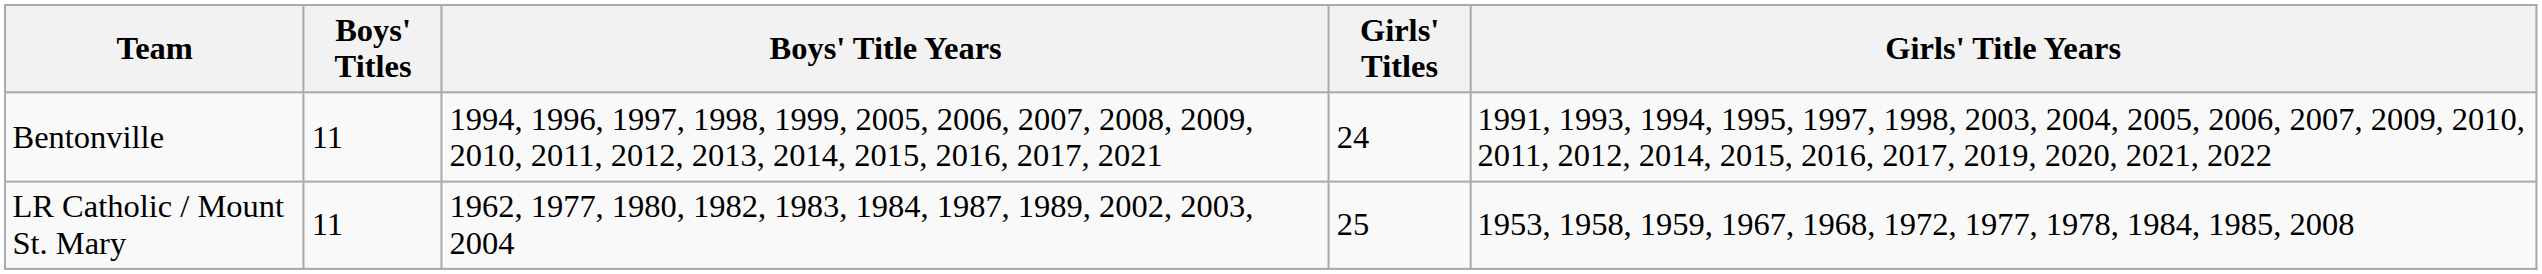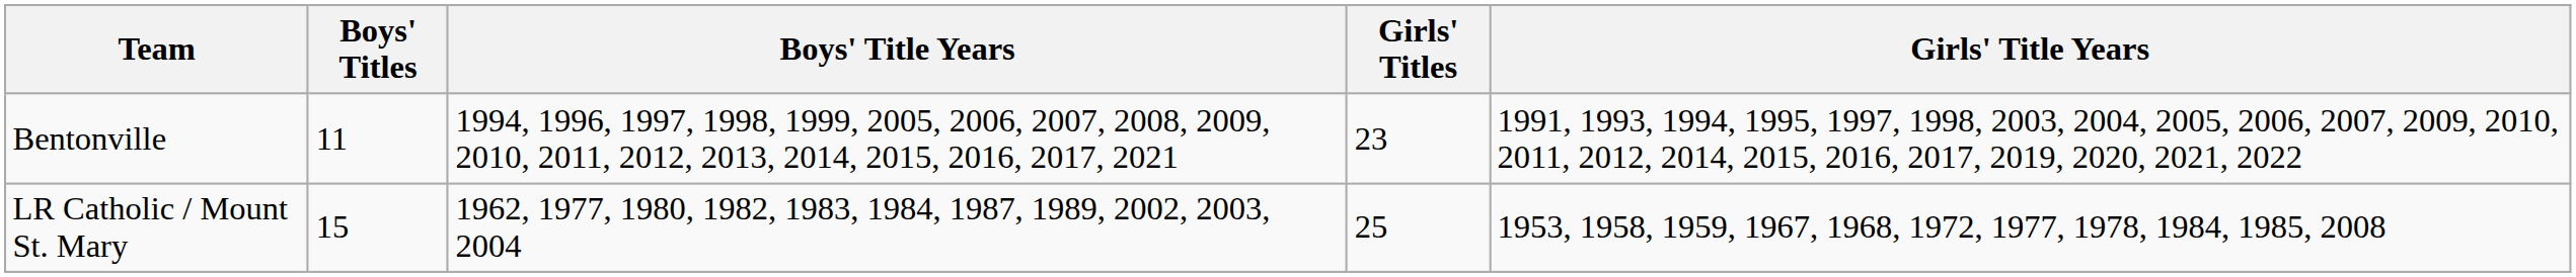Bentonville | Girls' Titles: 24 -> 23
LR Catholic / Mount St. Mary | Boys' Titles: 11 -> 15
